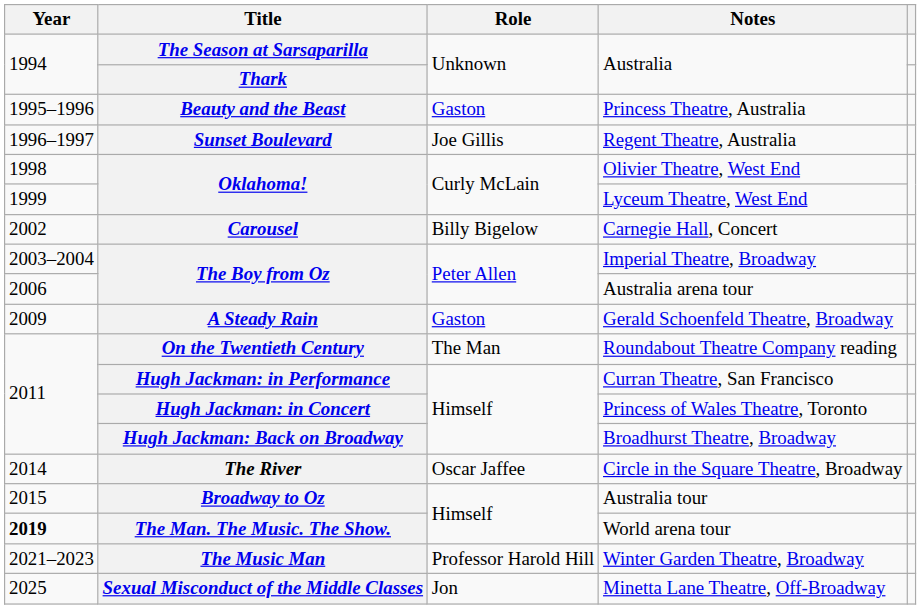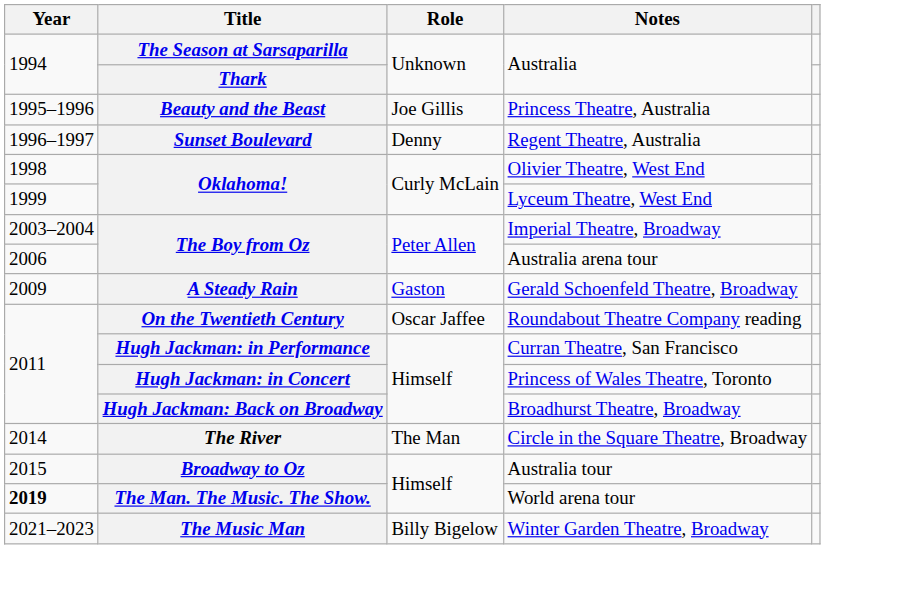Princess Theatre, Australia | Role: Gaston -> Joe Gillis
Regent Theatre, Australia | Role: Joe Gillis -> Denny
- row: 2002 | Carousel | Billy Bigelow | Carnegie Hall, Concert
Roundabout Theatre Company reading | Role: The Man -> Oscar Jaffee
Circle in the Square Theatre, Broadway | Role: Oscar Jaffee -> The Man
Winter Garden Theatre, Broadway | Role: Professor Harold Hill -> Billy Bigelow
- row: 2025 | Sexual Misconduct of the Middle Classes | Jon | Minetta Lane Theatre, Off-Broadway
